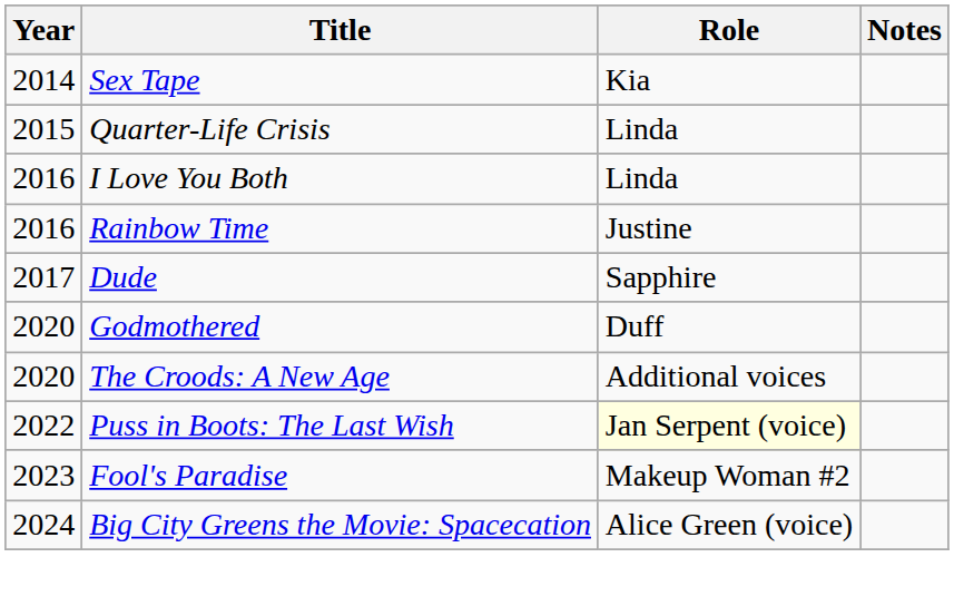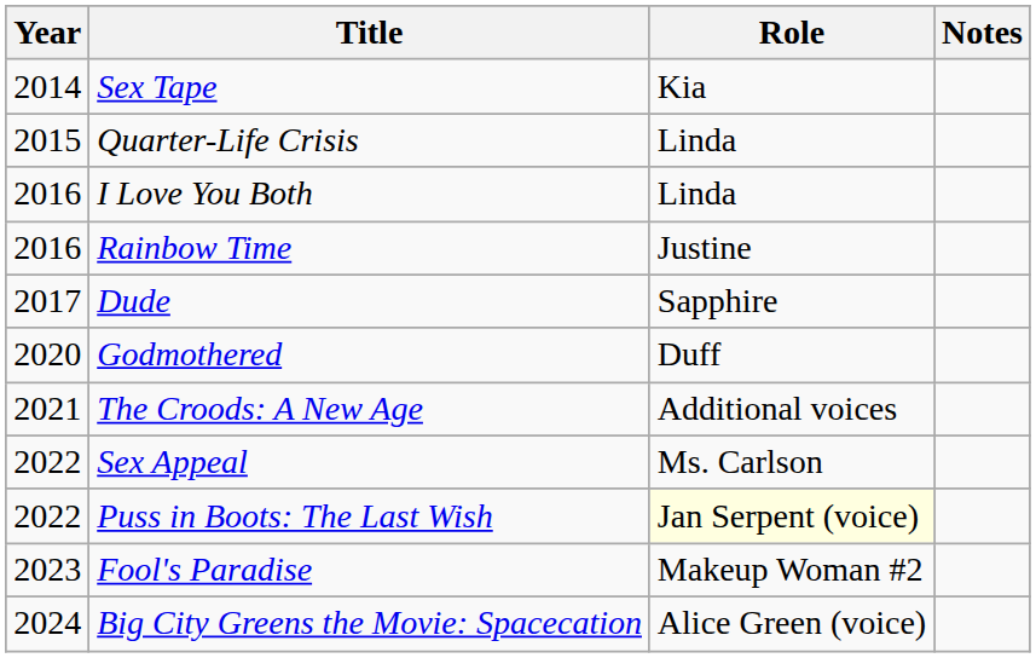The Croods: A New Age | Year: 2020 -> 2021
+ row: 2022 | Sex Appeal | Ms. Carlson
